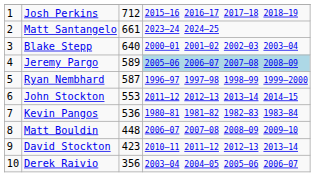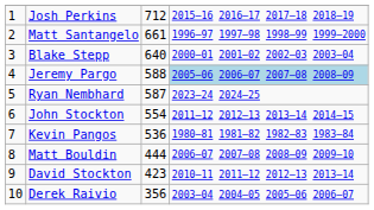Matt Santangelo | column 4: 2023–24 2024–25 -> 1996–97 1997–98 1998–99 1999–2000
Jeremy Pargo | column 3: 589 -> 588
Ryan Nembhard | column 4: 1996–97 1997–98 1998–99 1999–2000 -> 2023–24 2024–25
John Stockton | column 3: 553 -> 554
Matt Bouldin | column 3: 448 -> 444
